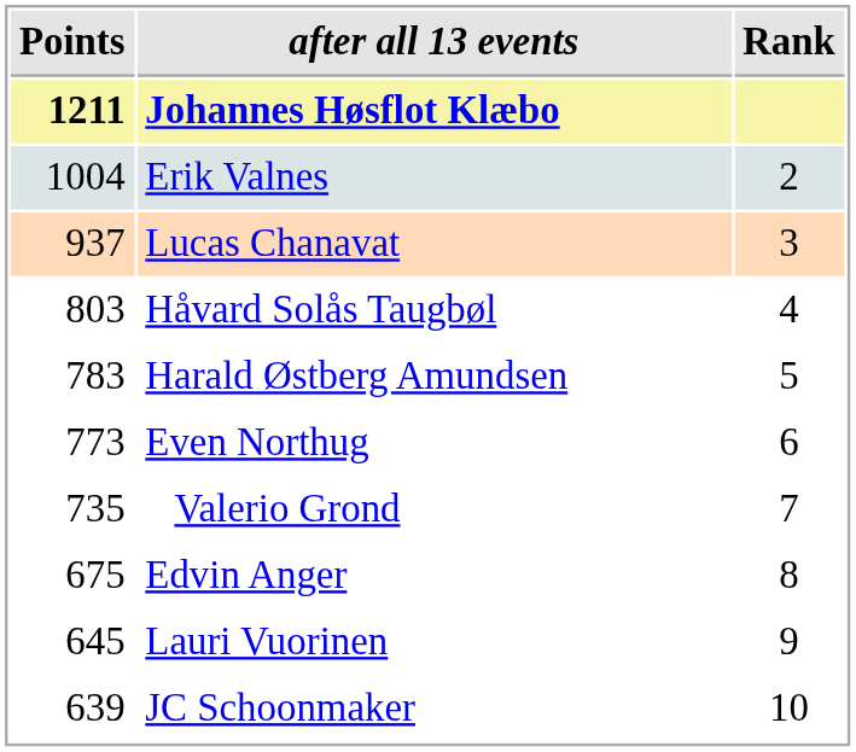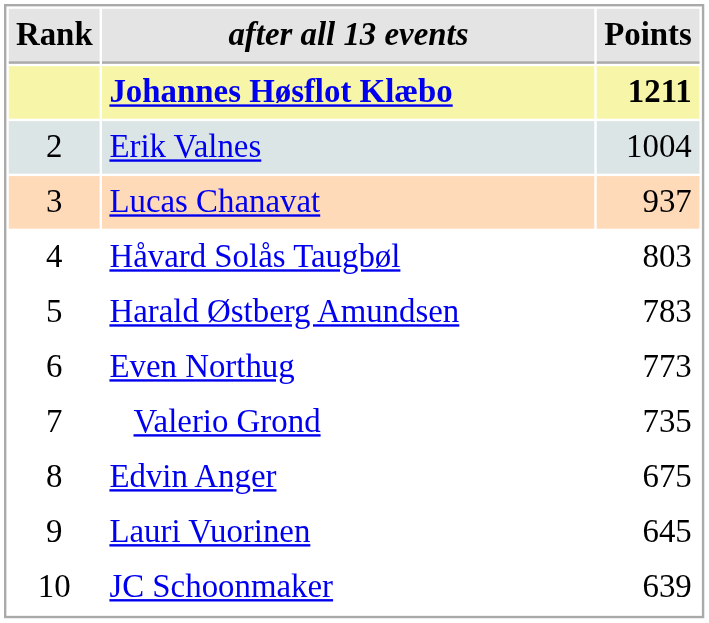columns swapped: Rank <-> Points
